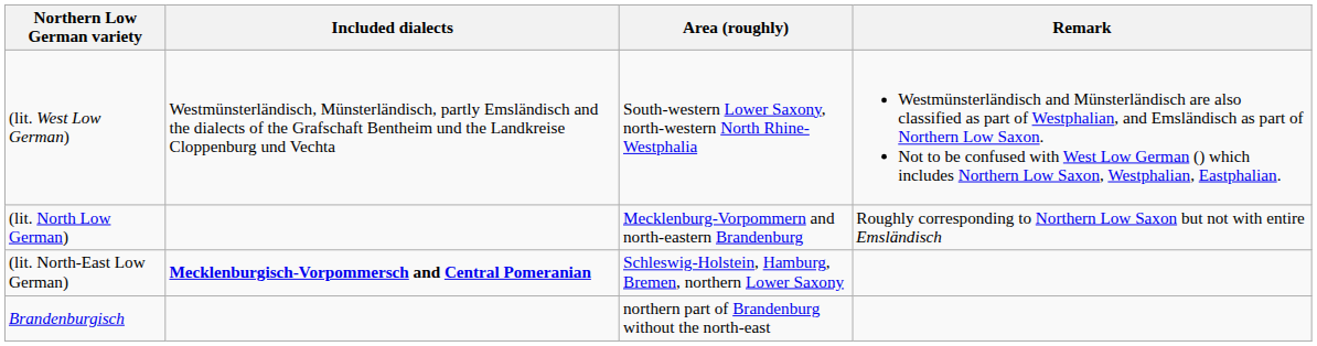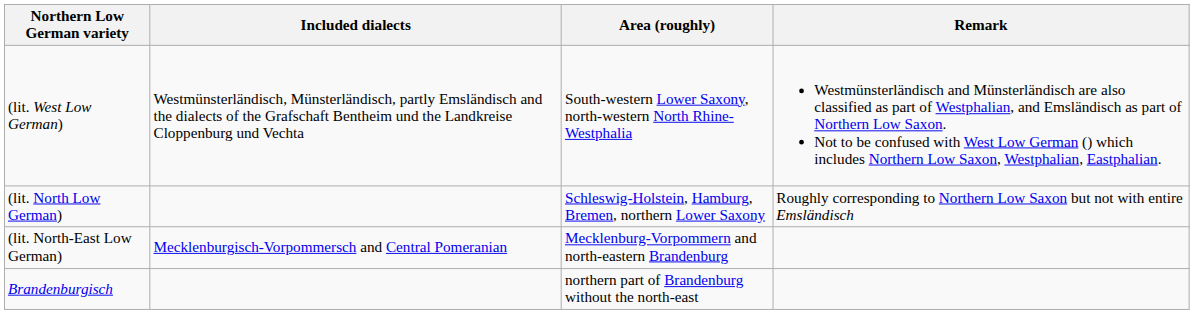(lit. North Low German) | Area (roughly): Mecklenburg-Vorpommern and north-eastern Brandenburg -> Schleswig-Holstein, Hamburg, Bremen, northern Lower Saxony
(lit. North-East Low German) | Included dialects: bold -> normal
(lit. North-East Low German) | Area (roughly): Schleswig-Holstein, Hamburg, Bremen, northern Lower Saxony -> Mecklenburg-Vorpommern and north-eastern Brandenburg
